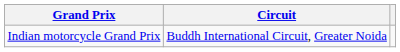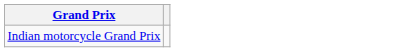- column: Circuit | Buddh International Circuit, Greater Noida
